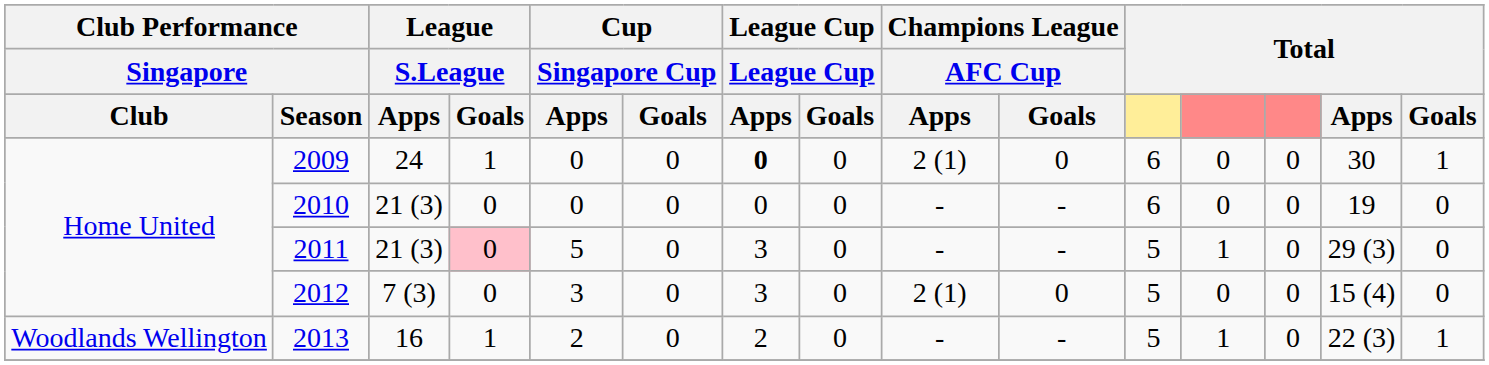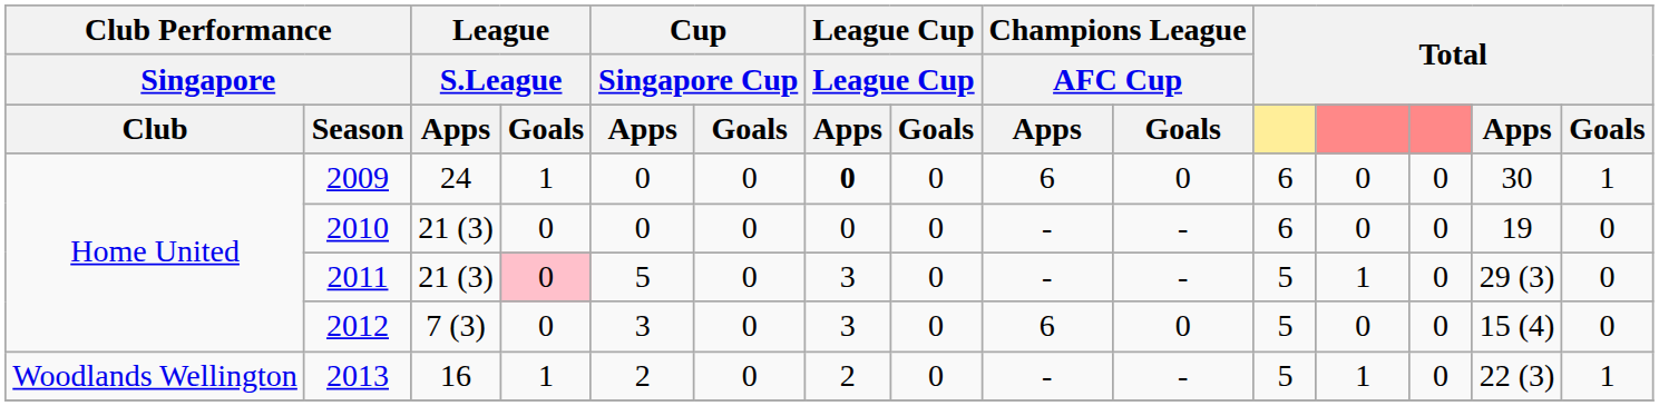2009 | Champions League / AFC Cup / Apps: 2 (1) -> 6
2012 | Champions League / AFC Cup / Apps: 2 (1) -> 6
